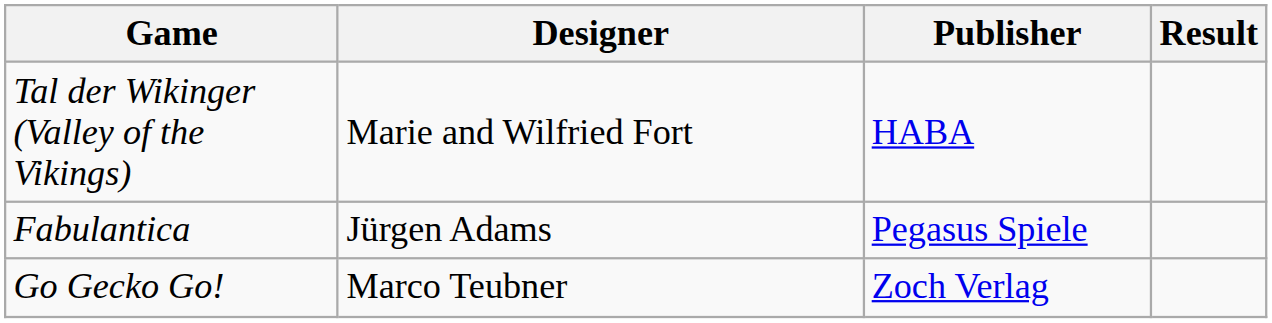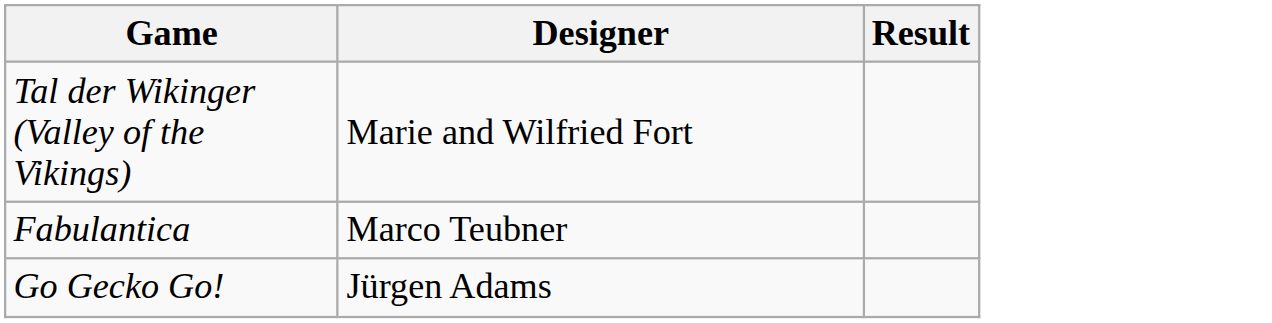- column: Publisher | HABA | Pegasus Spiele | Zoch Verlag
Fabulantica | Designer: Jürgen Adams -> Marco Teubner
Go Gecko Go! | Designer: Marco Teubner -> Jürgen Adams
